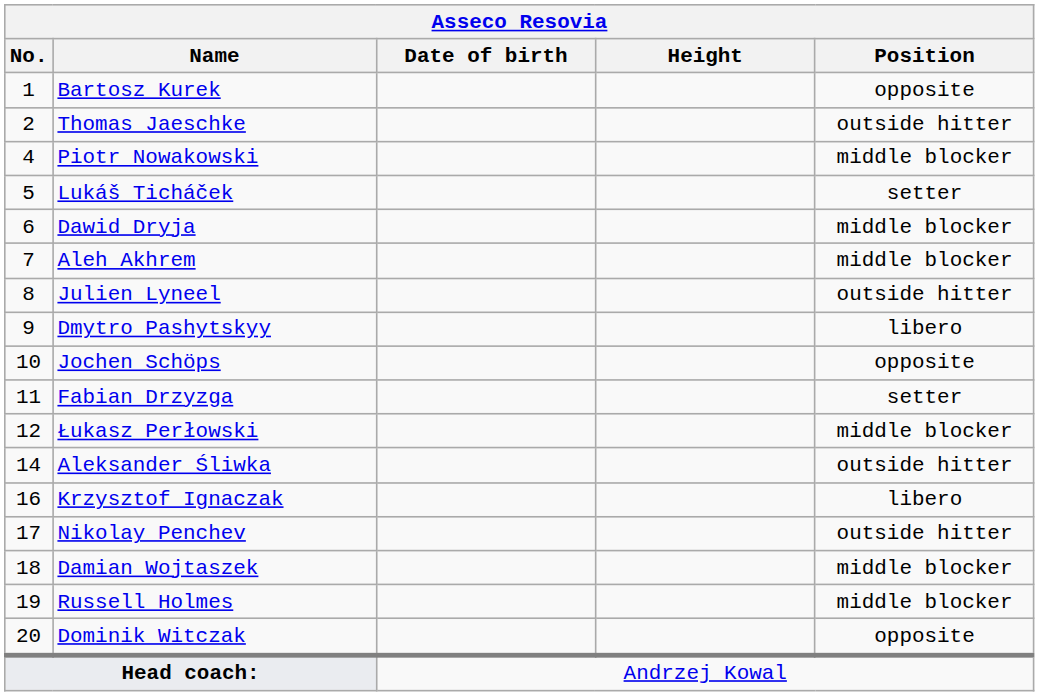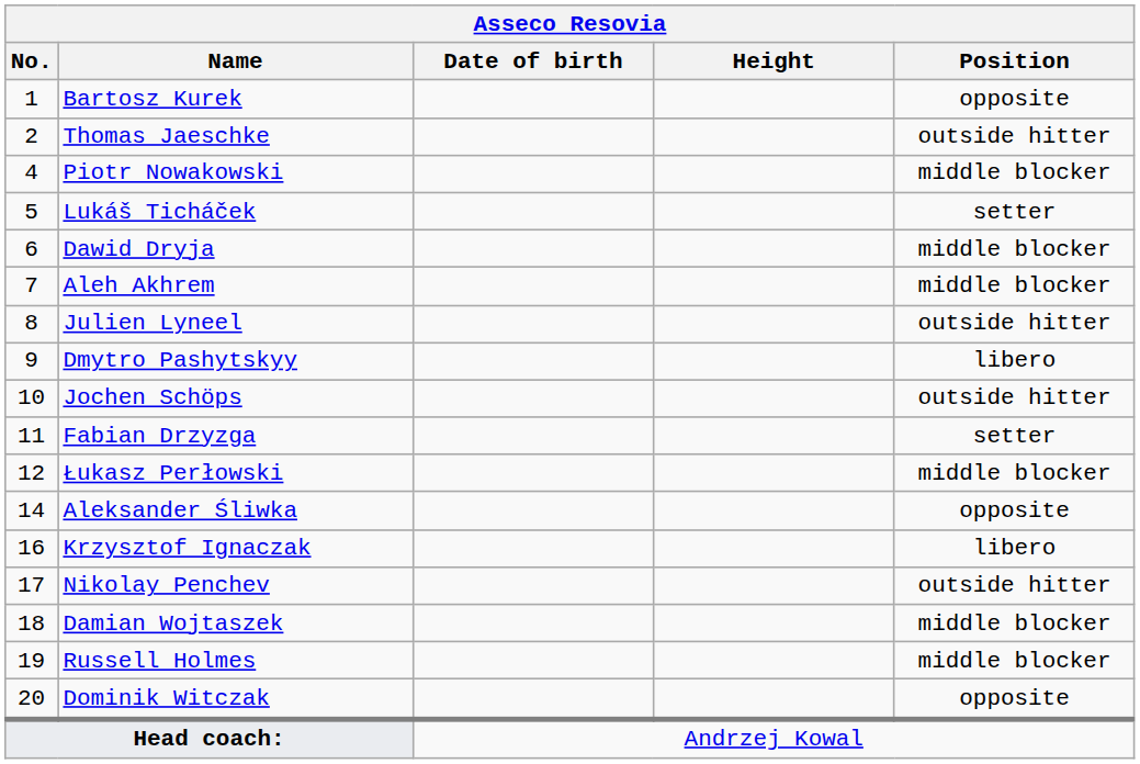Jochen Schöps | Position: opposite -> outside hitter
Aleksander Śliwka | Position: outside hitter -> opposite
